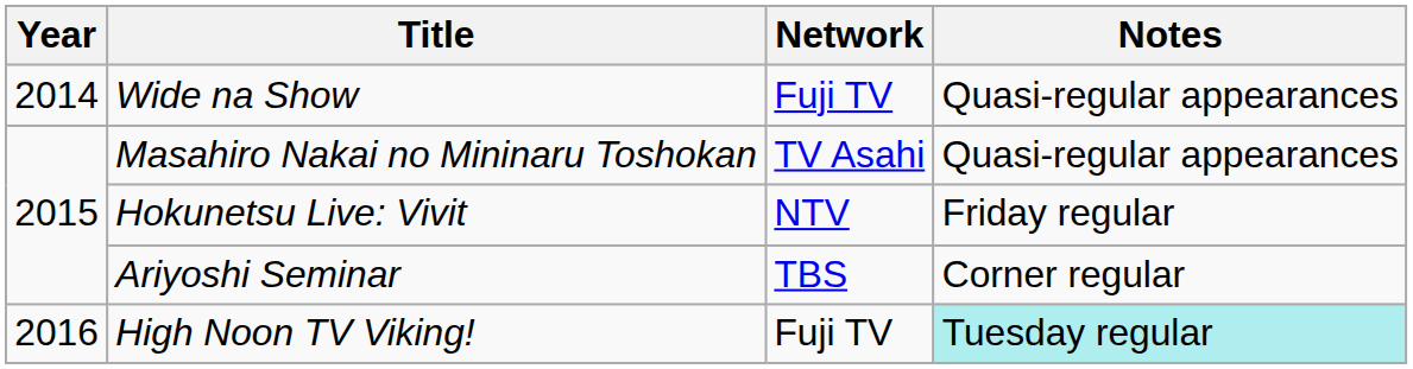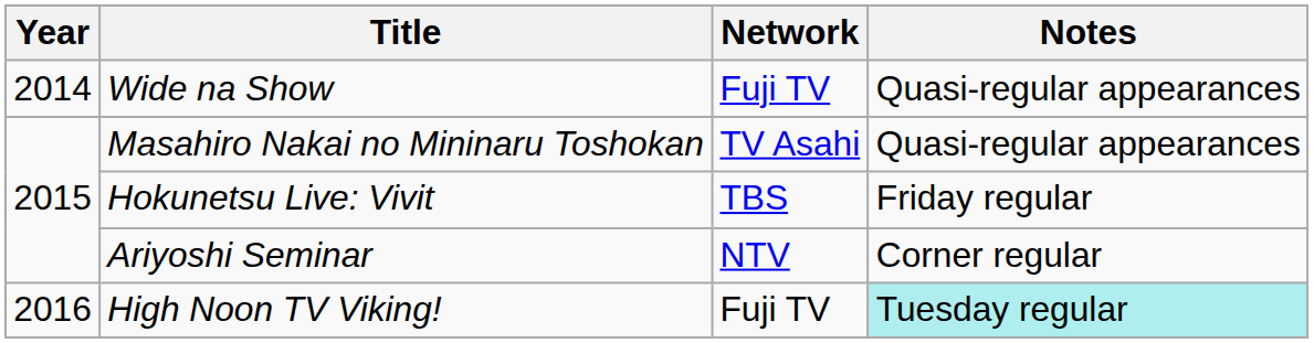Hokunetsu Live: Vivit | Network: NTV -> TBS
Ariyoshi Seminar | Network: TBS -> NTV
